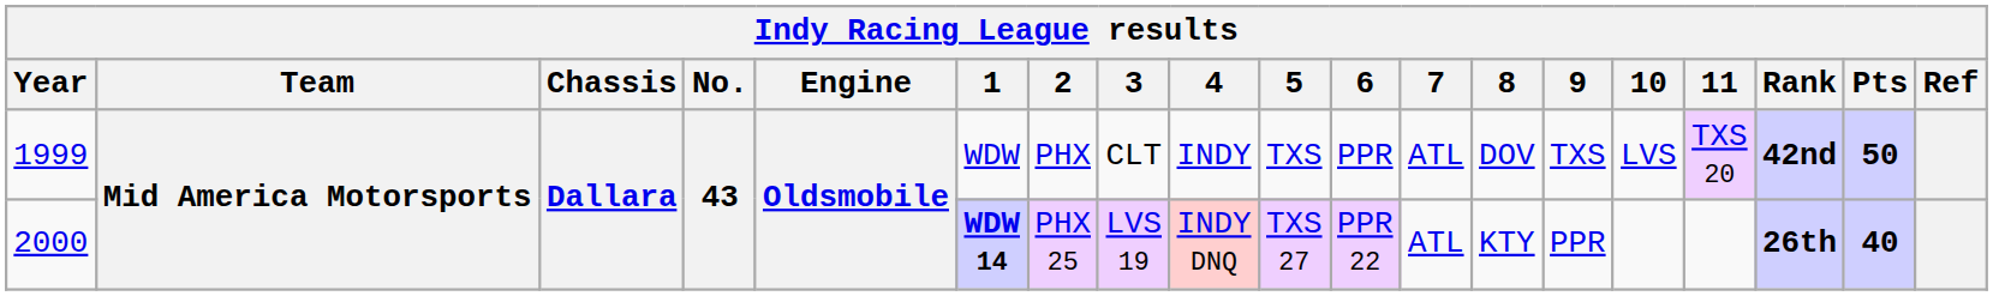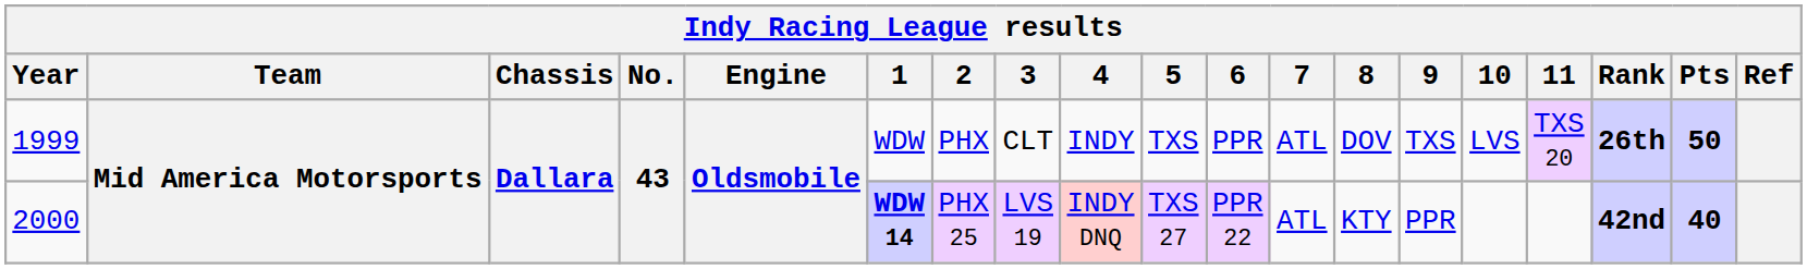1999 | Rank: 42nd -> 26th
2000 | Rank: 26th -> 42nd
